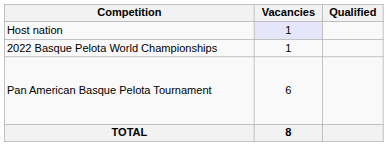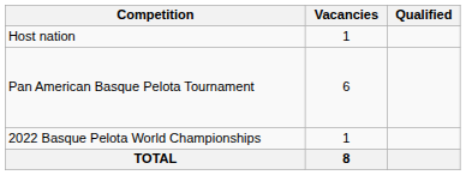Host nation | Vacancies: lavender background -> no background
rows swapped: 2022 Basque Pelota World Championships <-> Pan American Basque Pelota Tournament
